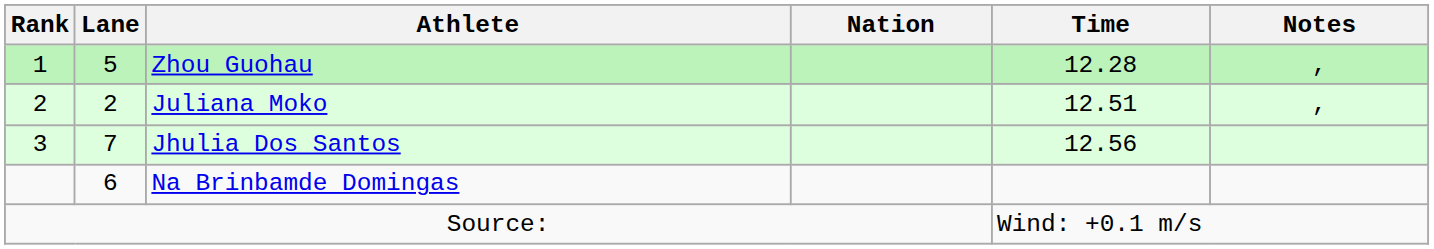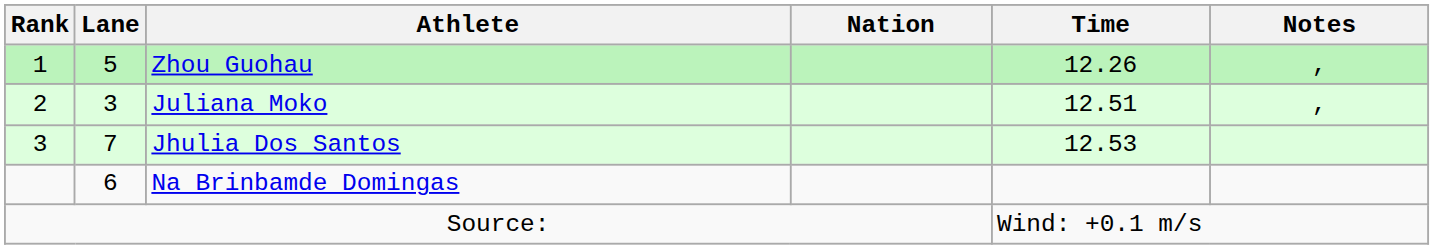Zhou Guohau | Time: 12.28 -> 12.26
Juliana Moko | Lane: 2 -> 3
Jhulia Dos Santos | Time: 12.56 -> 12.53
